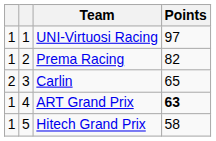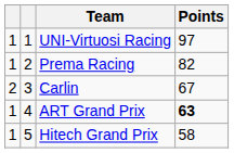Carlin | Points: 65 -> 67
